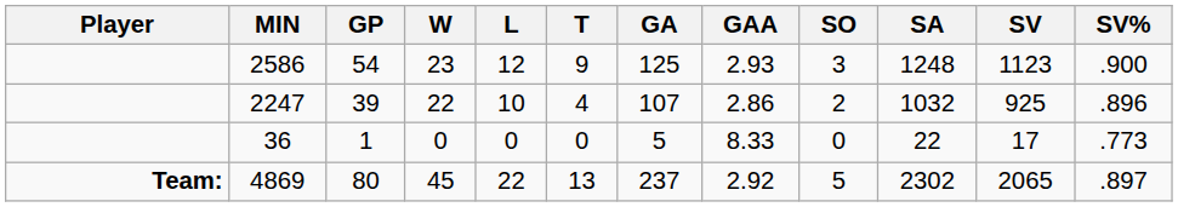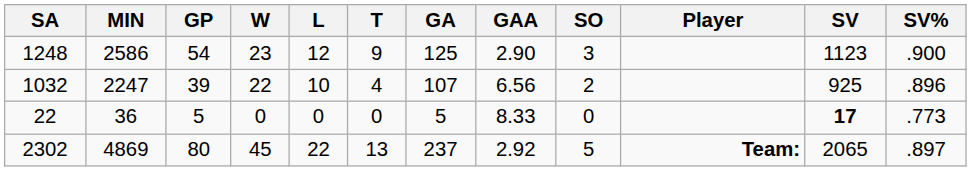columns swapped: Player <-> SA
2586 | GAA: 2.93 -> 2.90
2247 | GAA: 2.86 -> 6.56
36 | GP: 1 -> 5
36 | SV: normal -> bold
